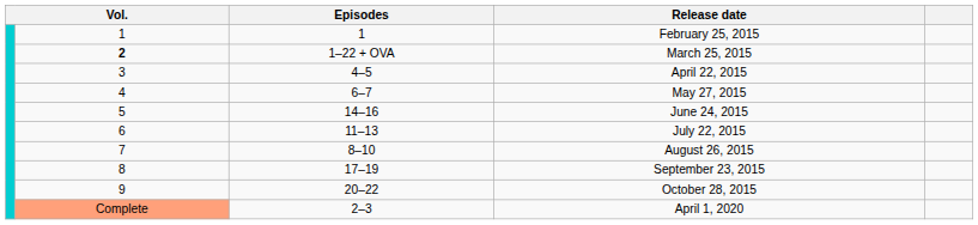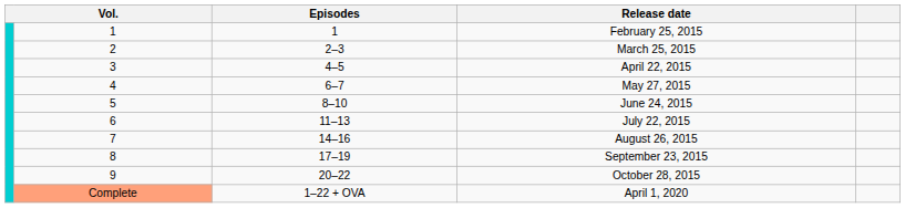March 25, 2015 | column 2: bold -> normal
March 25, 2015 | Episodes: 1–22 + OVA -> 2–3
June 24, 2015 | Episodes: 14–16 -> 8–10
August 26, 2015 | Episodes: 8–10 -> 14–16
April 1, 2020 | Episodes: 2–3 -> 1–22 + OVA
